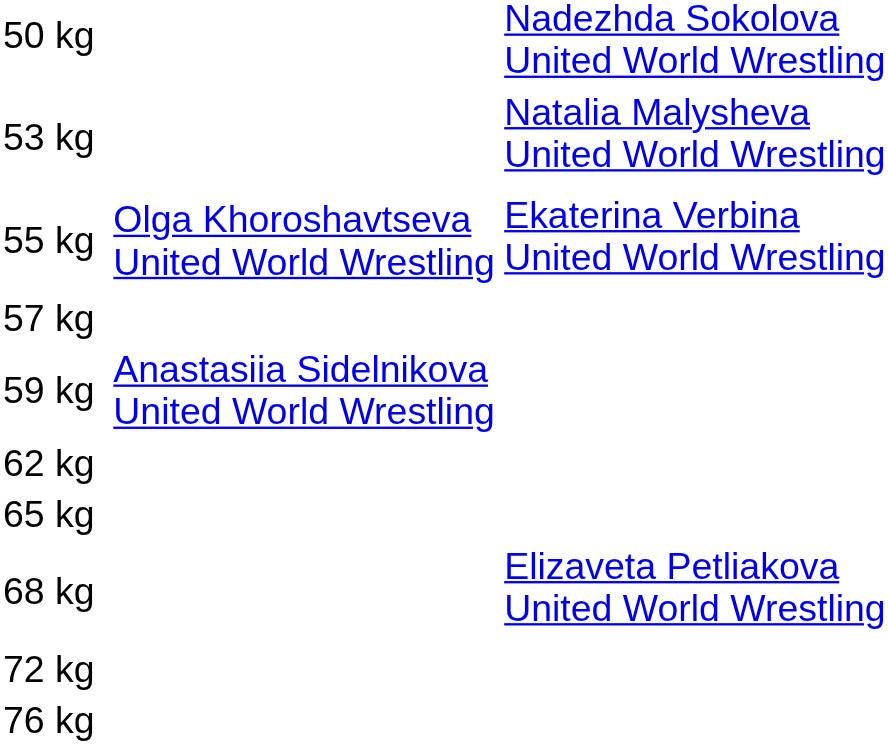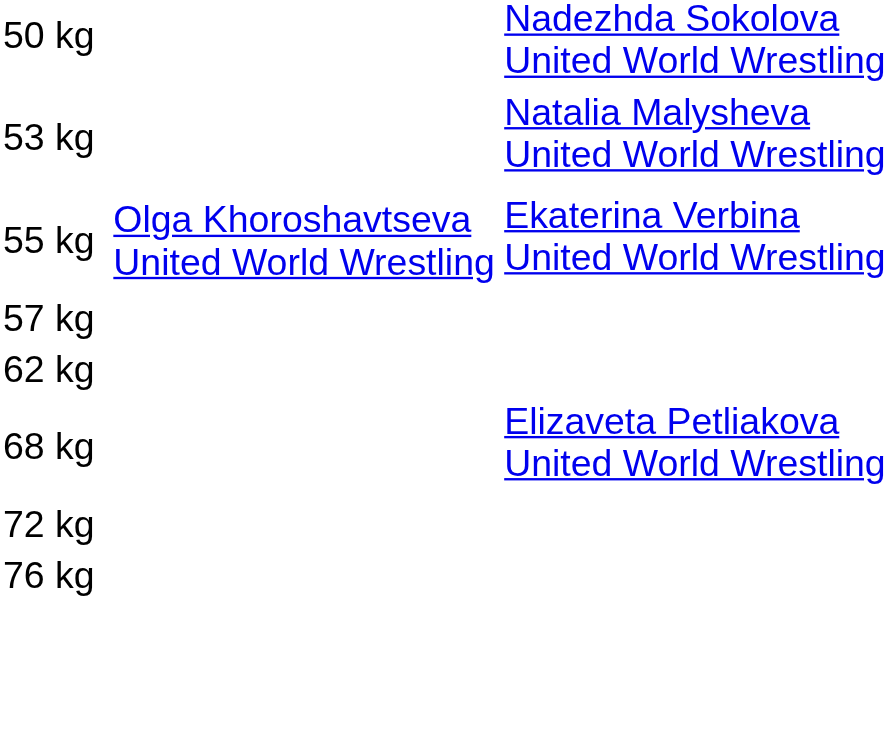- row: 59 kg | Anastasiia Sidelnikova United World Wrestling
- row: 65 kg
